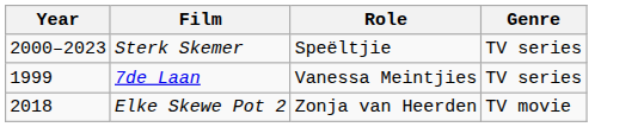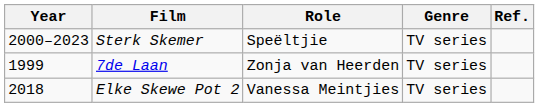+ column: Ref.
7de Laan | Role: Vanessa Meintjies -> Zonja van Heerden
Elke Skewe Pot 2 | Role: Zonja van Heerden -> Vanessa Meintjies
Elke Skewe Pot 2 | Genre: TV movie -> TV series
